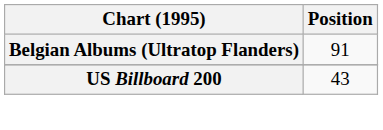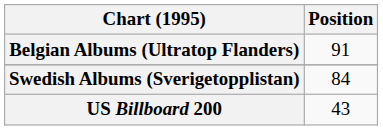+ row: Swedish Albums (Sverigetopplistan) | 84
